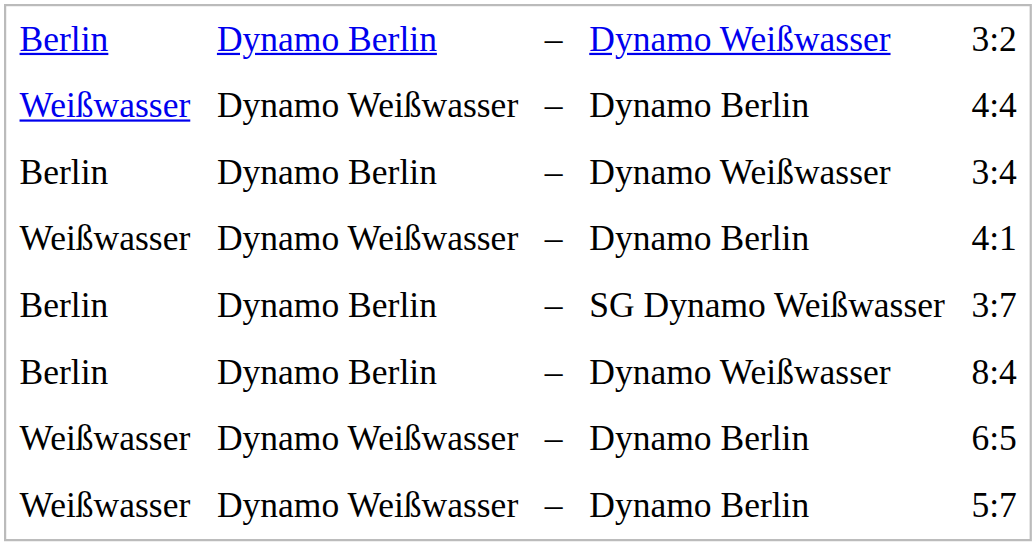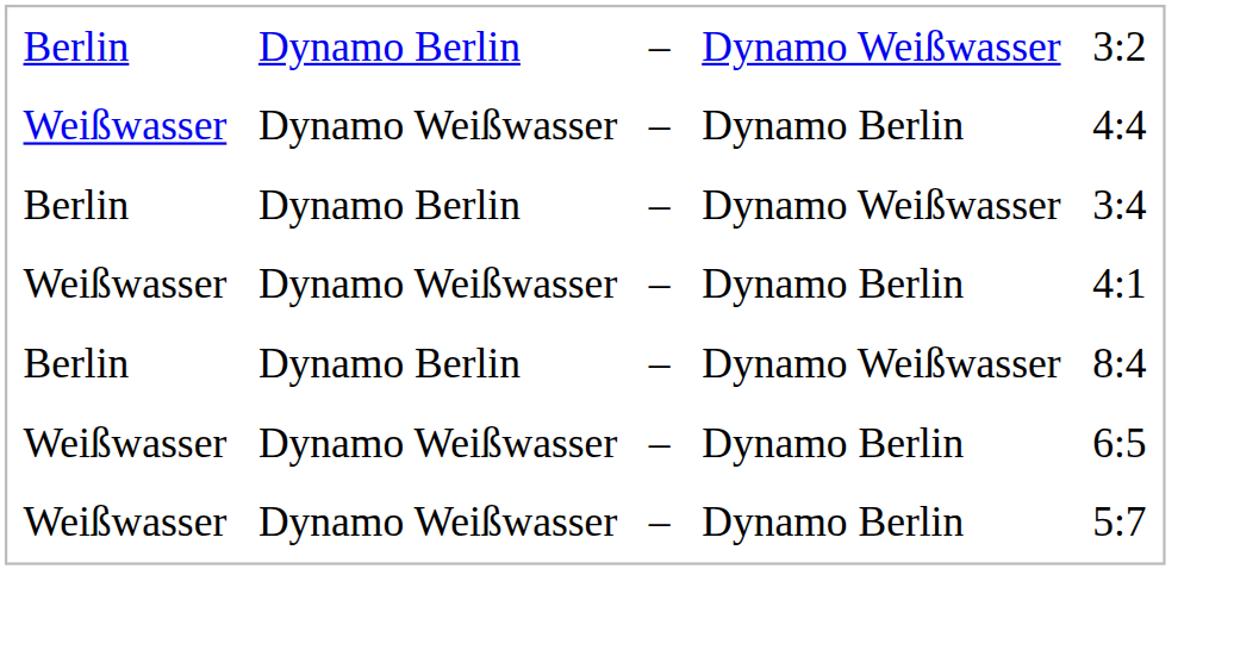- row: Berlin | Dynamo Berlin | – | SG Dynamo Weißwasser | 3:7
